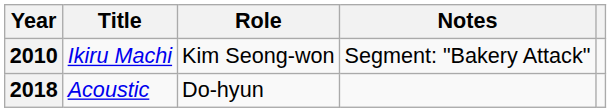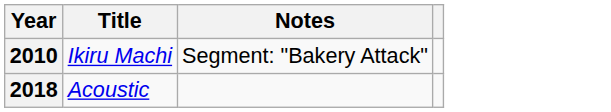- column: Role | Kim Seong-won | Do-hyun
